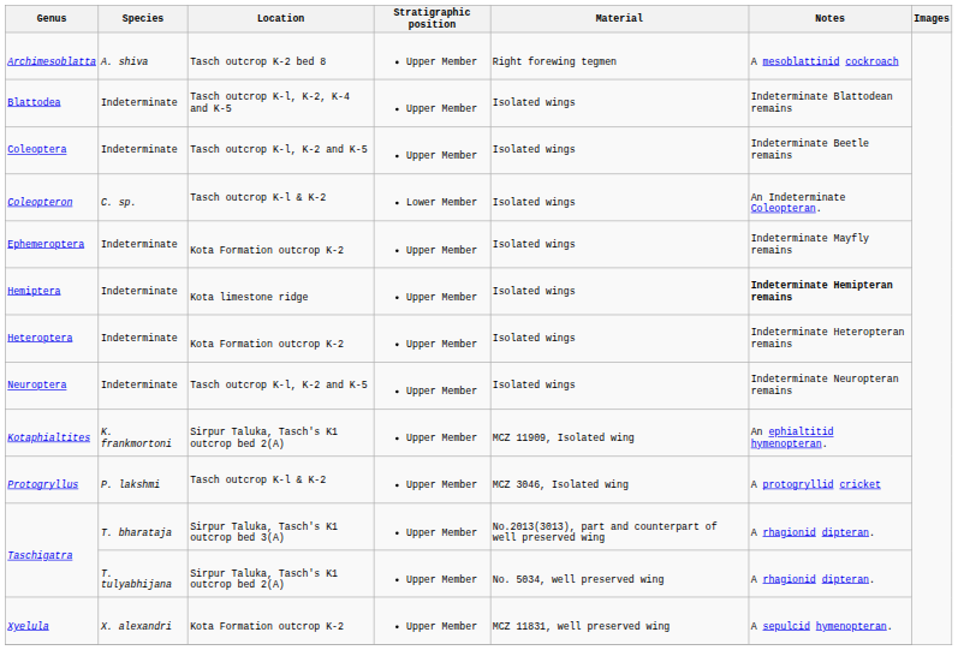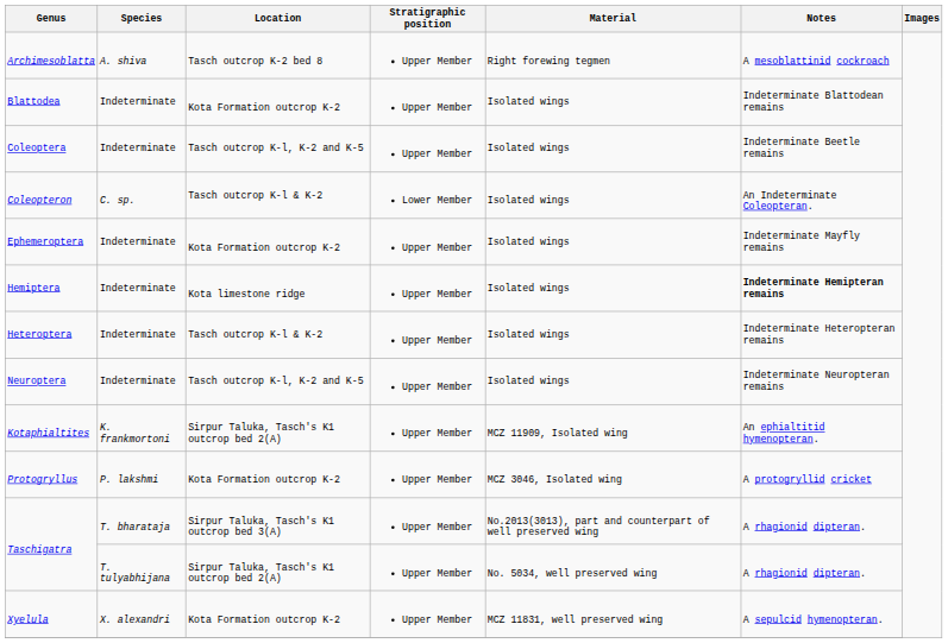Blattodea | Location: Tasch outcrop K-l, K-2, K-4 and K-5 -> Kota Formation outcrop K-2
Heteroptera | Location: Kota Formation outcrop K-2 -> Tasch outcrop K-l & K-2
Protogryllus | Location: Tasch outcrop K-l & K-2 -> Kota Formation outcrop K-2
